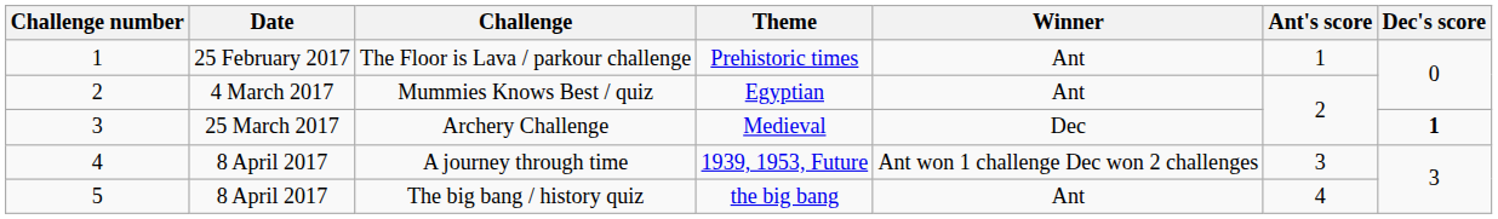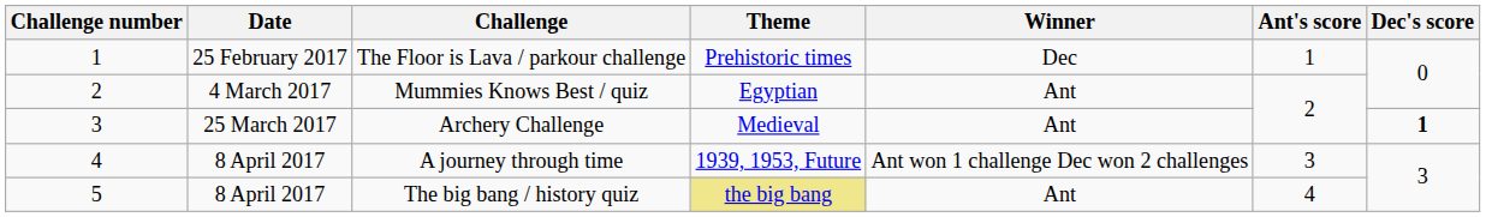The Floor is Lava / parkour challenge | Winner: Ant -> Dec
Archery Challenge | Winner: Dec -> Ant
The big bang / history quiz | Theme: no background -> khaki background
